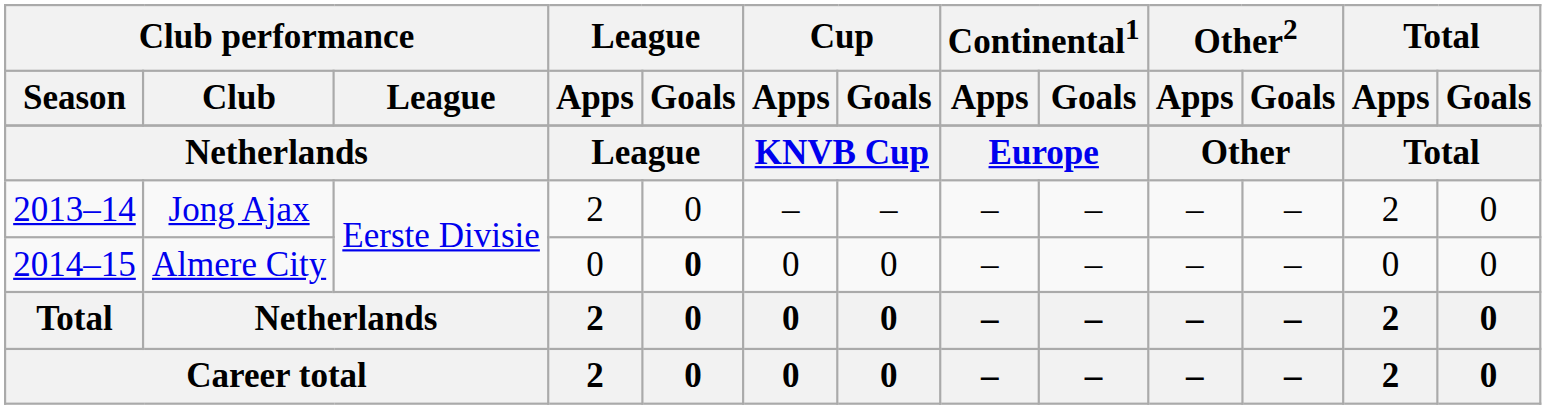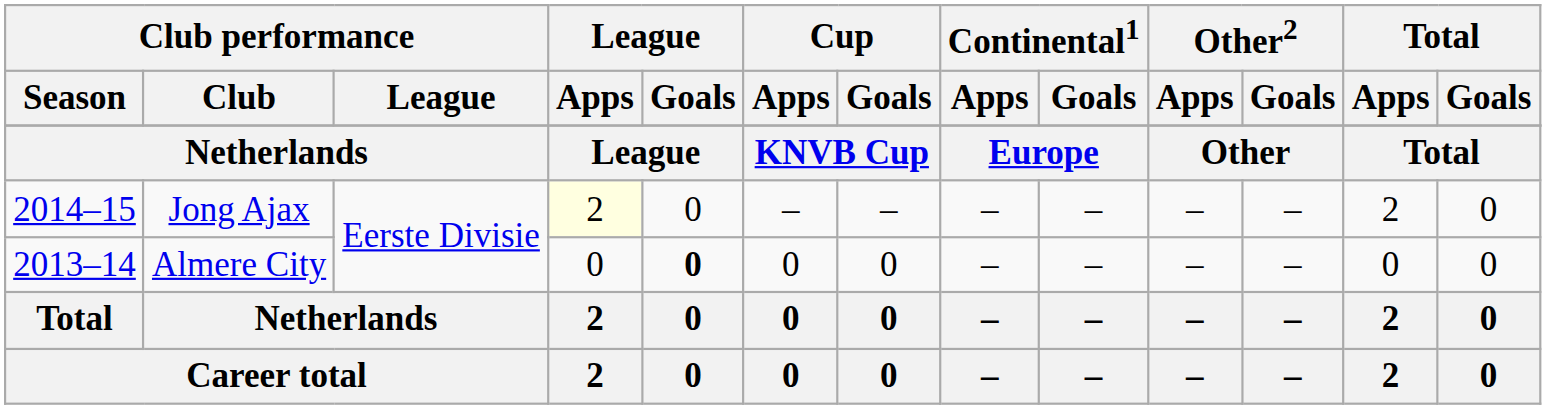Jong Ajax | Club performance / Season: 2013–14 -> 2014–15
Jong Ajax | League / Apps: no background -> lightyellow background
Almere City | Club performance / Season: 2014–15 -> 2013–14
